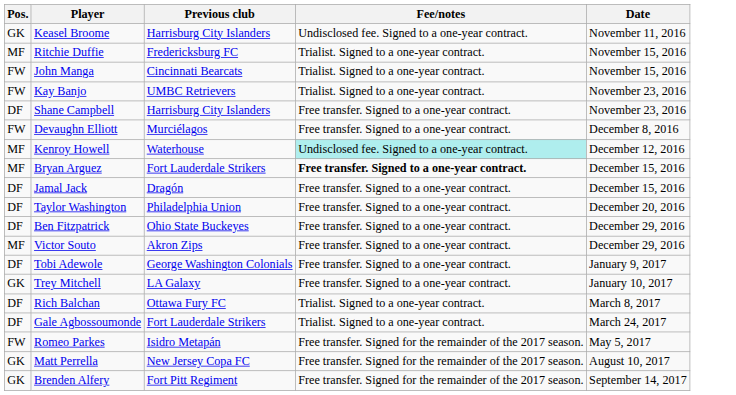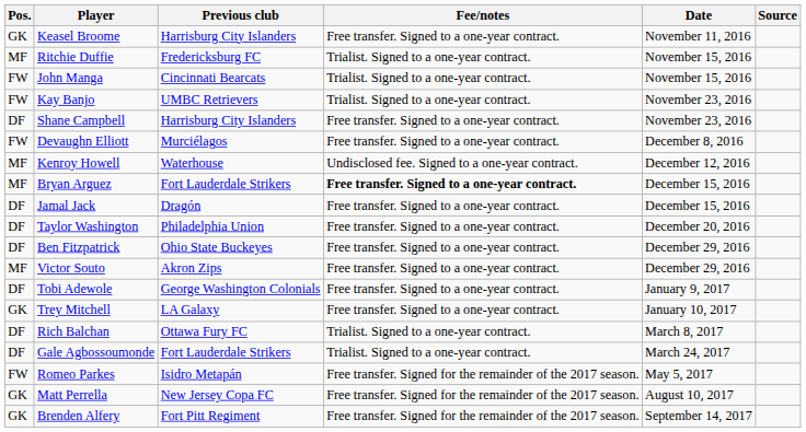+ column: Source
Keasel Broome | Fee/notes: Undisclosed fee. Signed to a one-year contract. -> Free transfer. Signed to a one-year contract.
Kenroy Howell | Fee/notes: paleturquoise background -> no background
